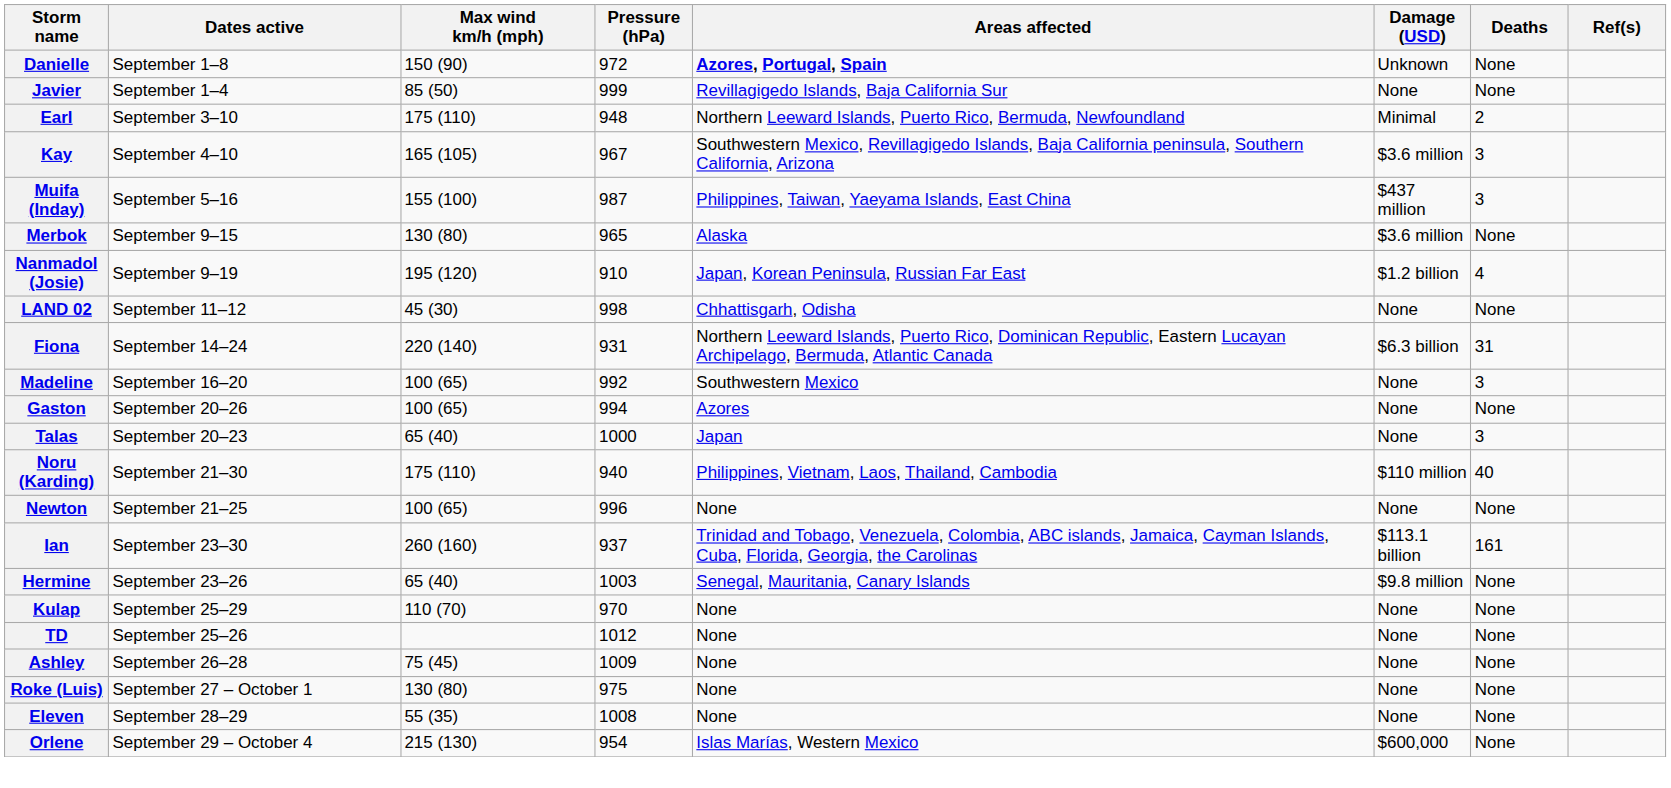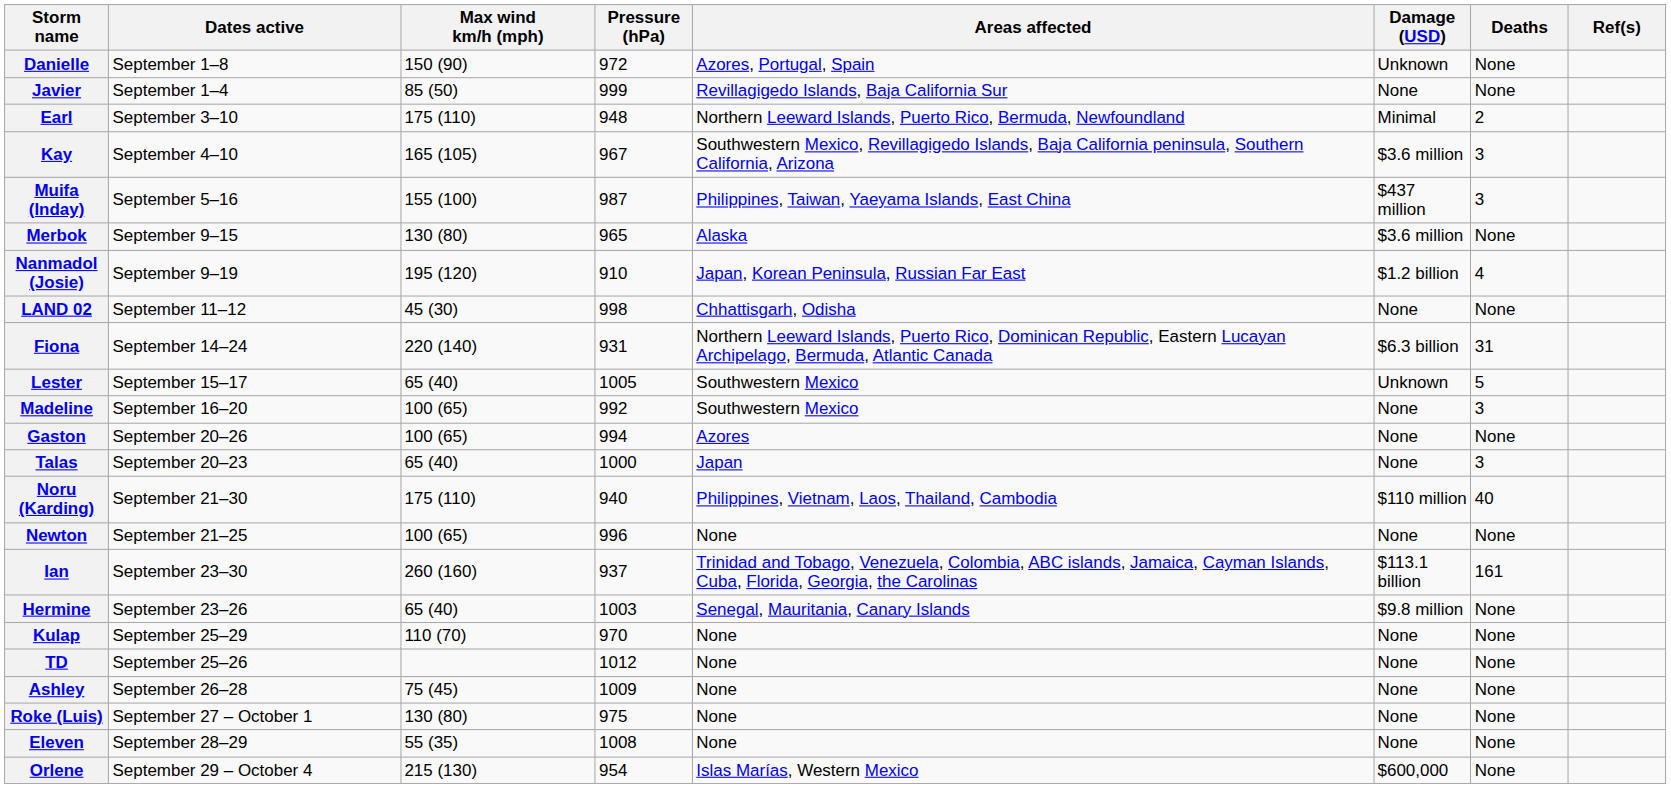Danielle | Areas affected: bold -> normal
+ row: Lester | September 15–17 | 65 (40) | 1005 | Southwestern Mexico | Unknown | 5
